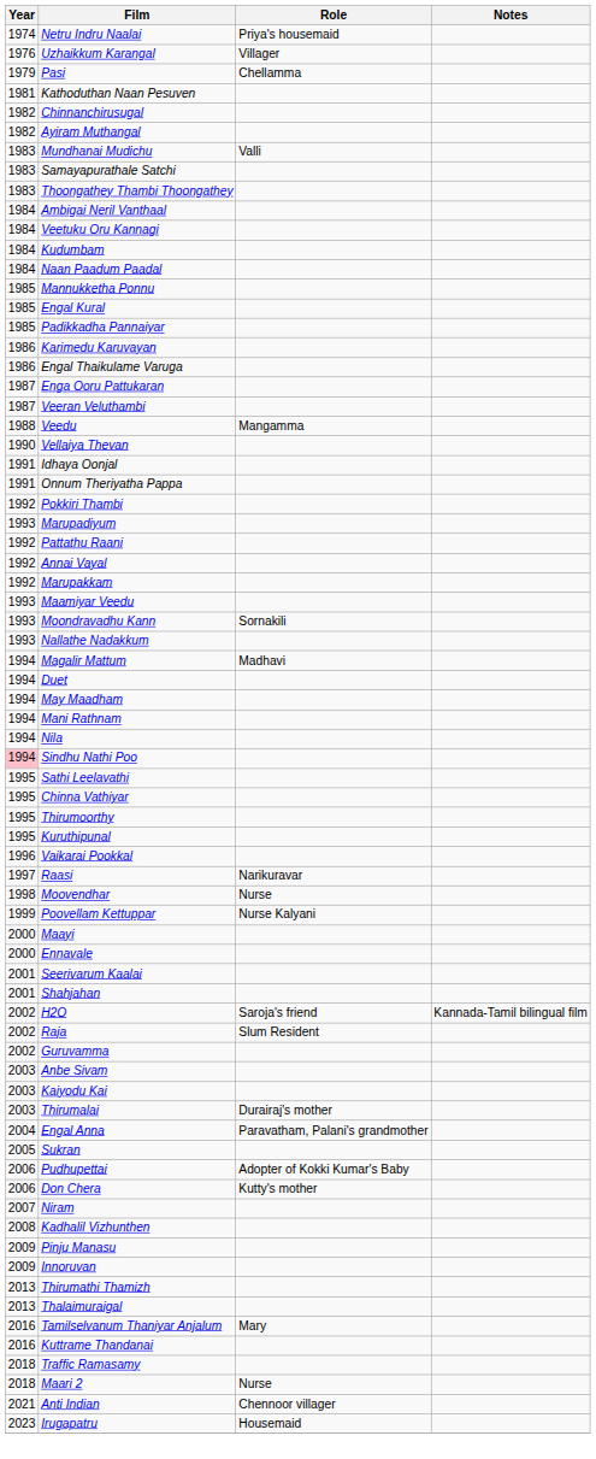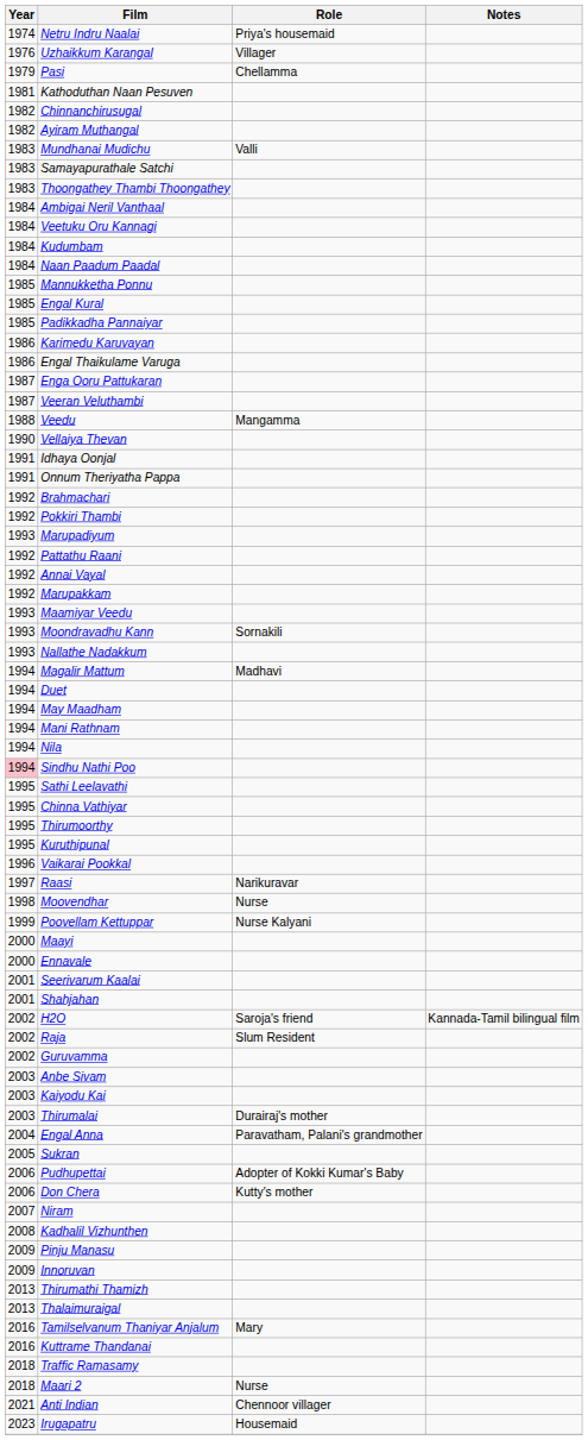+ row: 1992 | Brahmachari
